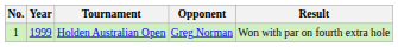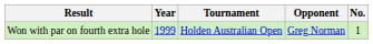columns swapped: No. <-> Result
